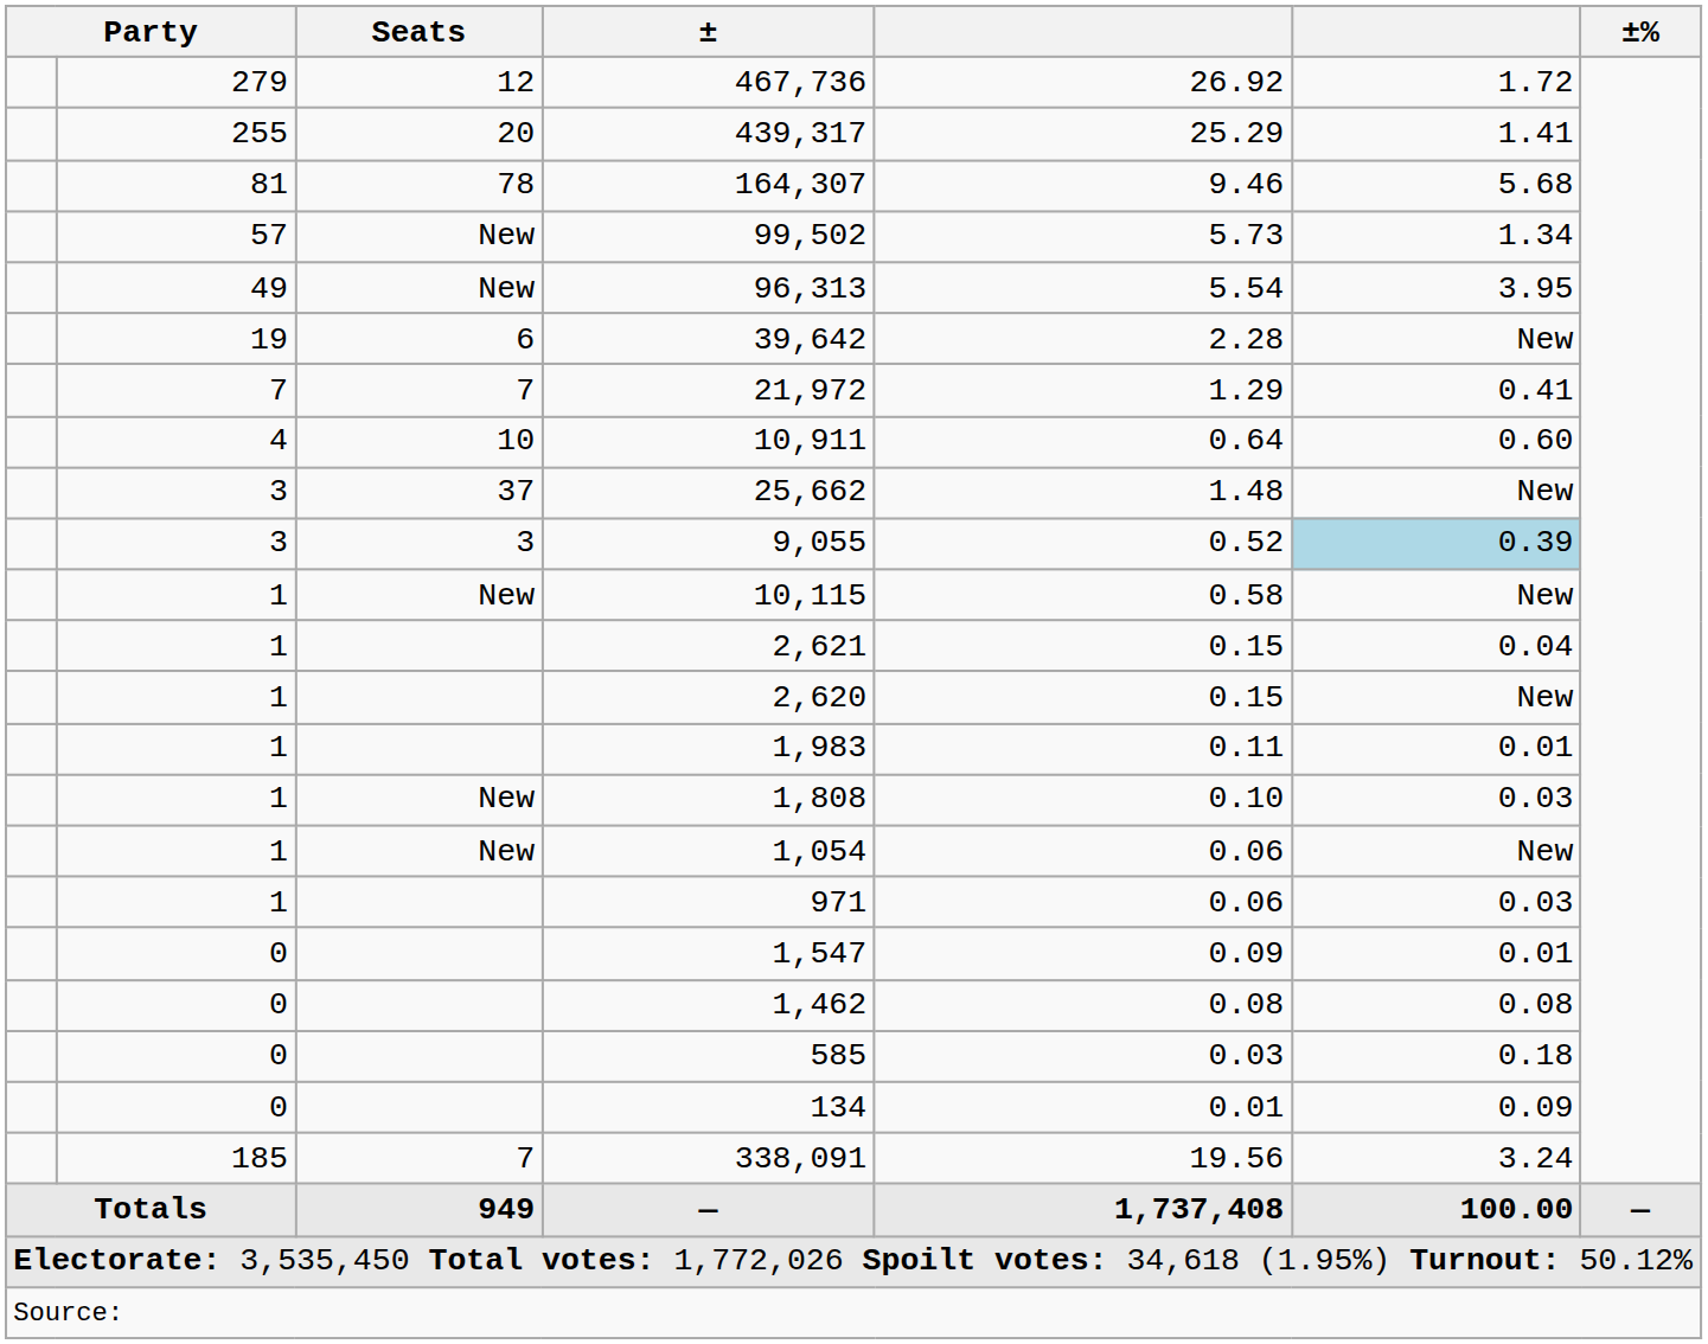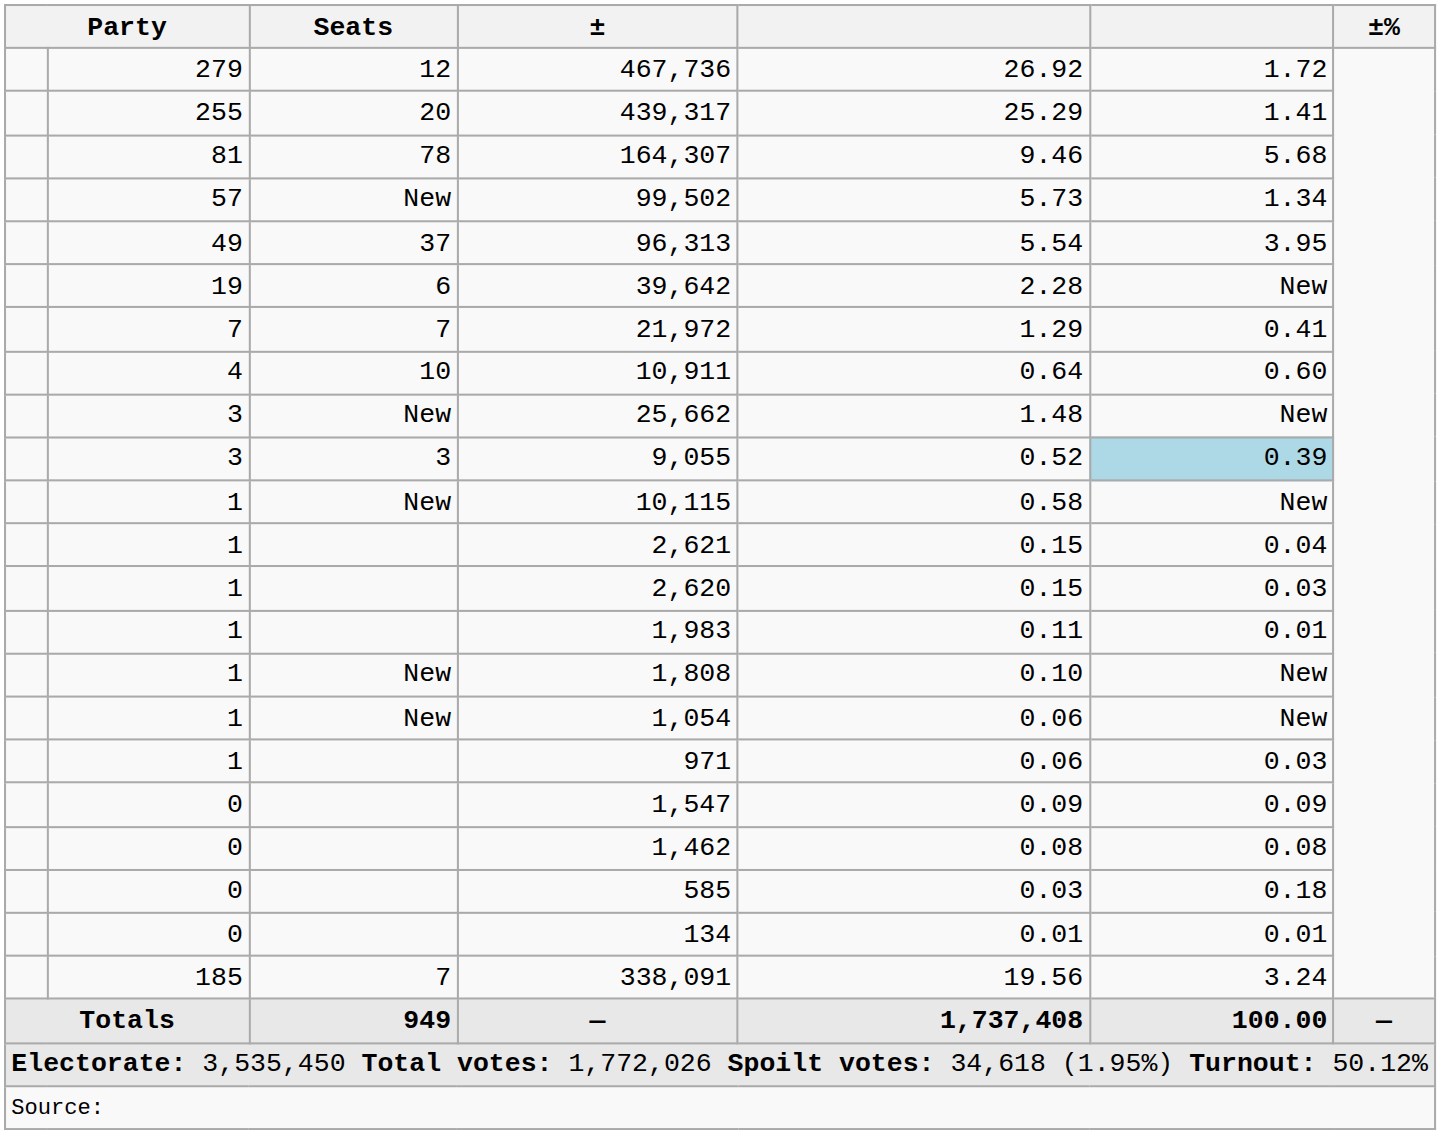96,313 | Seats: New -> 37
25,662 | Seats: 37 -> New
2,620 | column 6: New -> 0.03
1,808 | column 6: 0.03 -> New
1,547 | column 6: 0.01 -> 0.09
134 | column 6: 0.09 -> 0.01
